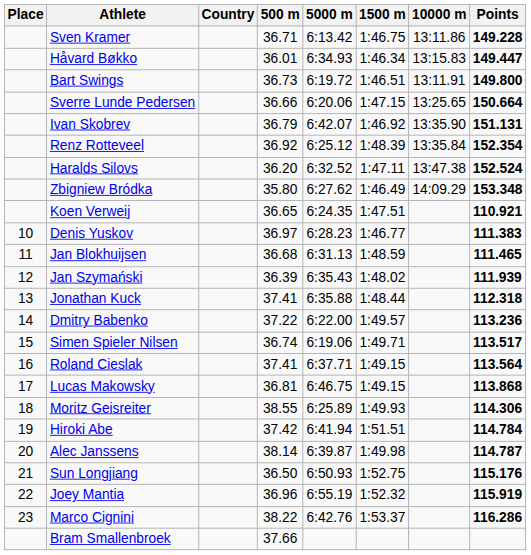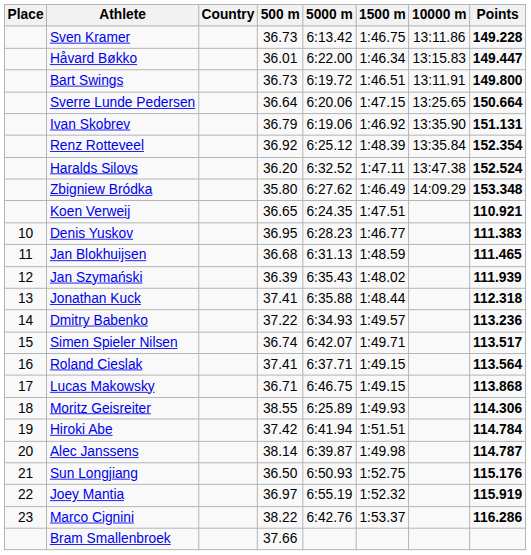Sven Kramer | 500 m: 36.71 -> 36.73
Håvard Bøkko | 5000 m: 6:34.93 -> 6:22.00
Sverre Lunde Pedersen | 500 m: 36.66 -> 36.64
Ivan Skobrev | 5000 m: 6:42.07 -> 6:19.06
Denis Yuskov | 500 m: 36.97 -> 36.95
Dmitry Babenko | 5000 m: 6:22.00 -> 6:34.93
Simen Spieler Nilsen | 5000 m: 6:19.06 -> 6:42.07
Lucas Makowsky | 500 m: 36.81 -> 36.71
Joey Mantia | 500 m: 36.96 -> 36.97
